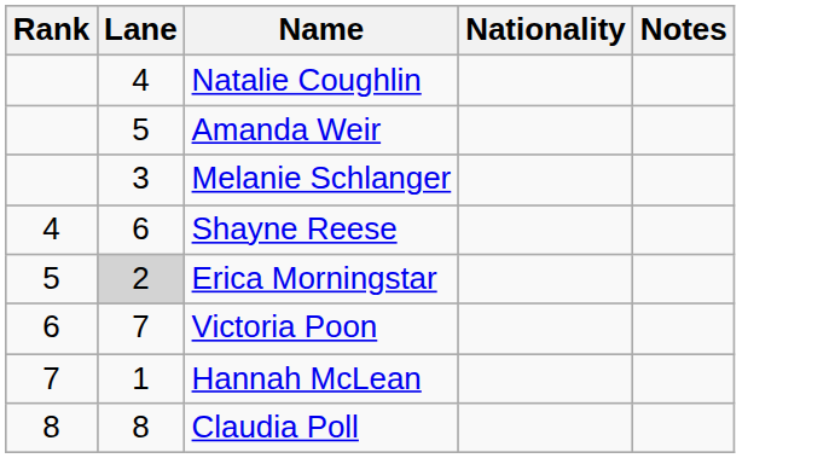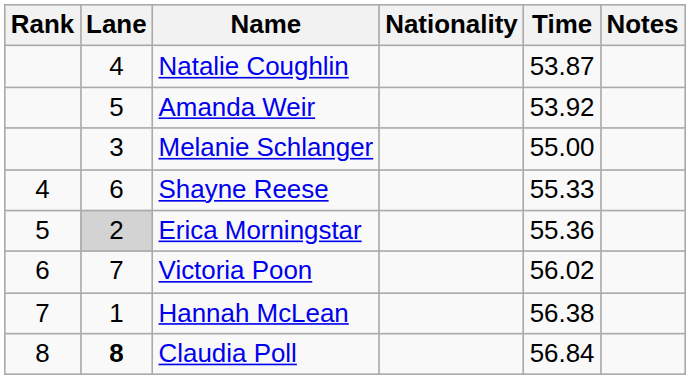+ column: Time | 53.87 | 53.92 | 55.00 | 55.33 | 55.36 | 56.02 | 56.38 | 56.84
Claudia Poll | Lane: normal -> bold
